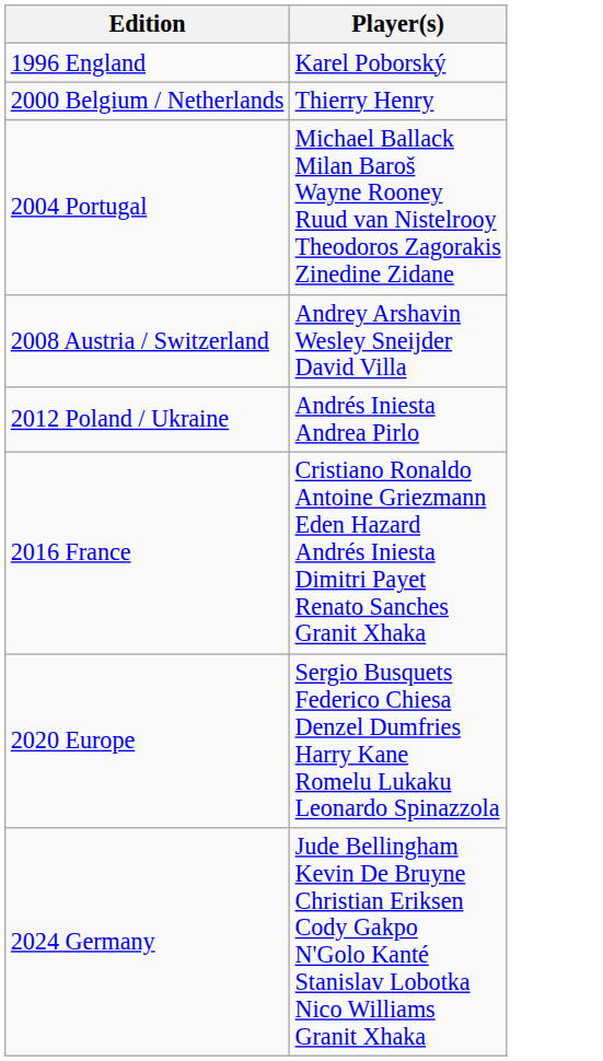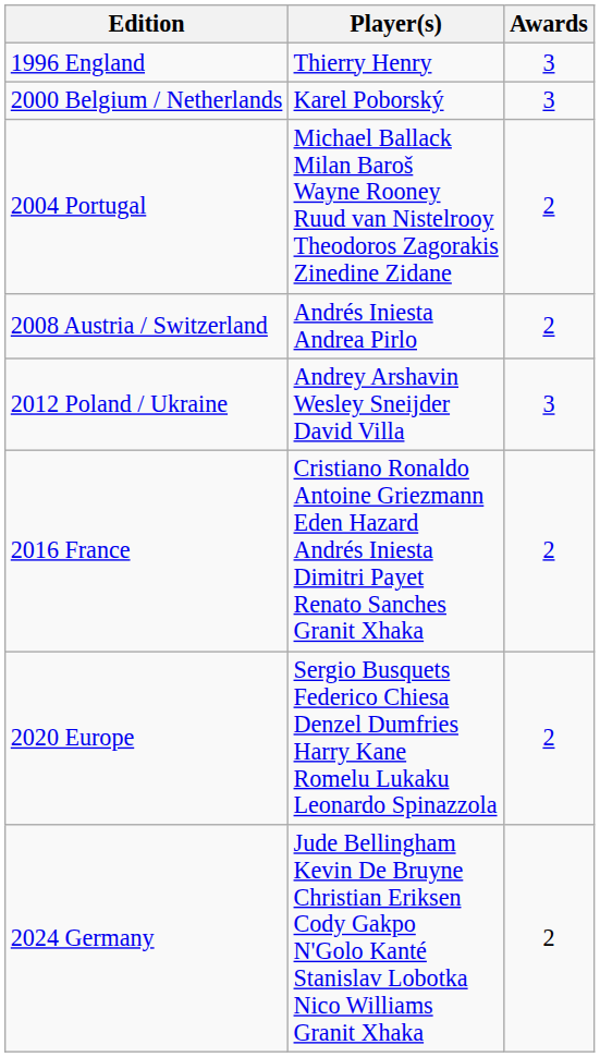+ column: Awards | 3 | 3 | 2 | 2 | 3 | 2 | 2 | 2
1996 England | Player(s): Karel Poborský -> Thierry Henry
2000 Belgium / Netherlands | Player(s): Thierry Henry -> Karel Poborský
2008 Austria / Switzerland | Player(s): Andrey Arshavin Wesley Sneijder David Villa -> Andrés Iniesta Andrea Pirlo
2012 Poland / Ukraine | Player(s): Andrés Iniesta Andrea Pirlo -> Andrey Arshavin Wesley Sneijder David Villa
